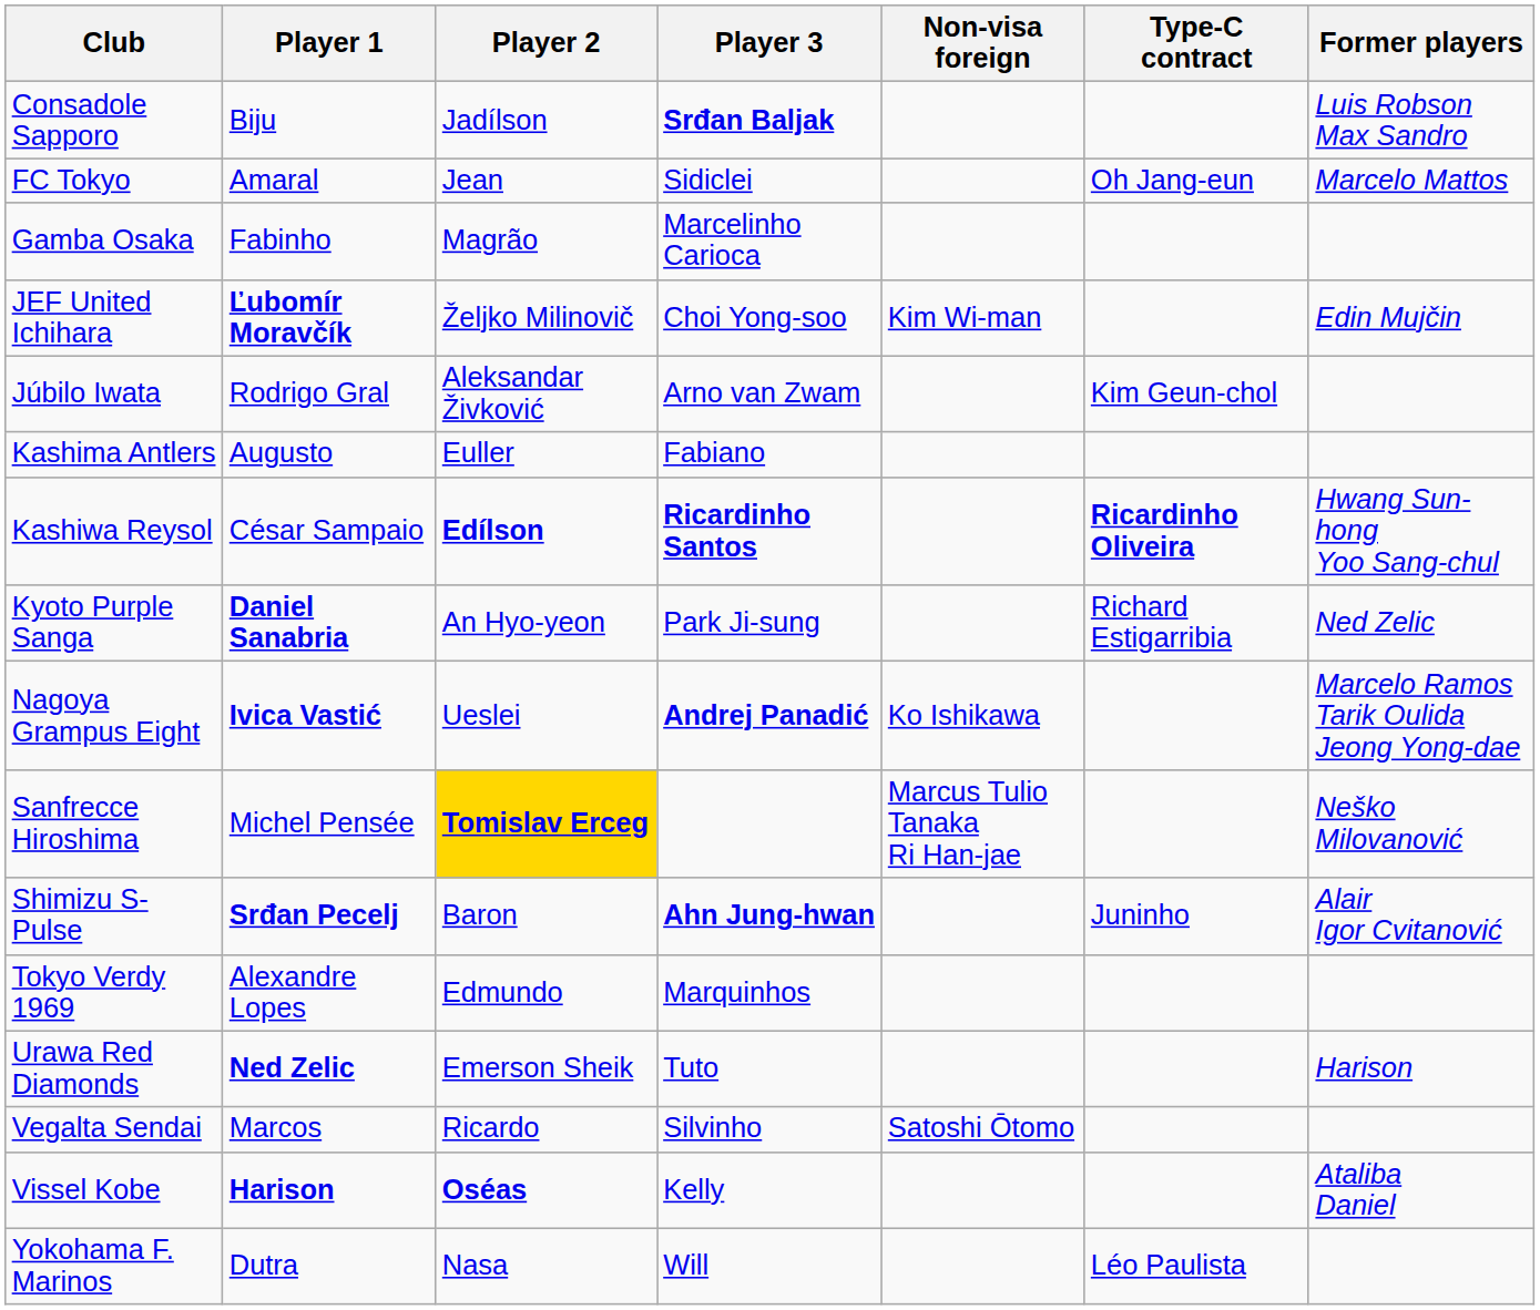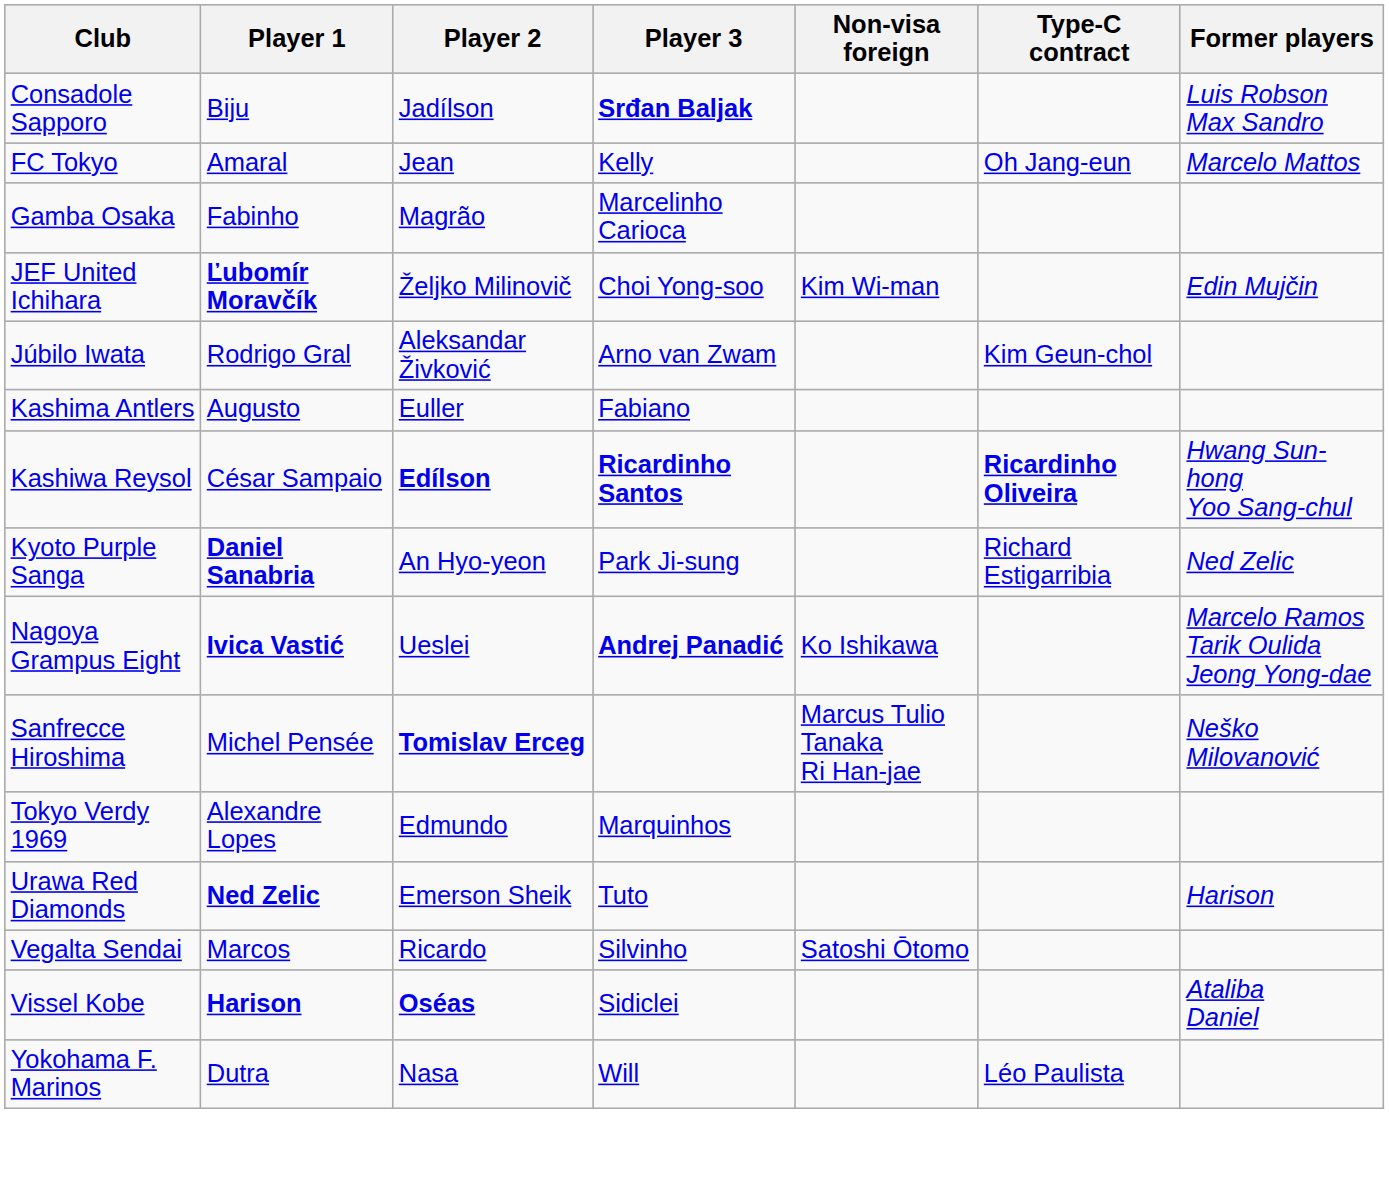FC Tokyo | Player 3: Sidiclei -> Kelly
Sanfrecce Hiroshima | Player 2: gold background -> no background
- row: Shimizu S-Pulse | Srđan Pecelj | Baron | Ahn Jung-hwan | Juninho | Alair Igor Cvitanović
Vissel Kobe | Player 3: Kelly -> Sidiclei
